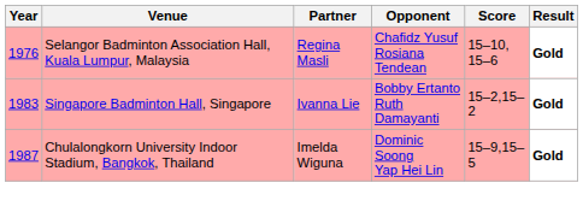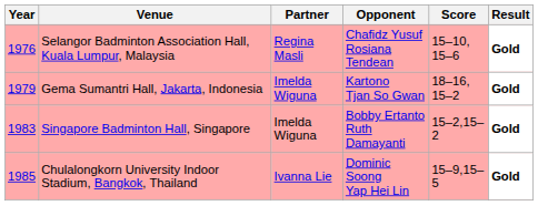+ row: 1979 | Gema Sumantri Hall, Jakarta, Indonesia | Imelda Wiguna | Kartono Tjan So Gwan | 18–16, 15–2 | Gold
Singapore Badminton Hall, Singapore | Partner: Ivanna Lie -> Imelda Wiguna
Chulalongkorn University Indoor Stadium, Bangkok, Thailand | Year: 1987 -> 1985
Chulalongkorn University Indoor Stadium, Bangkok, Thailand | Partner: Imelda Wiguna -> Ivanna Lie
